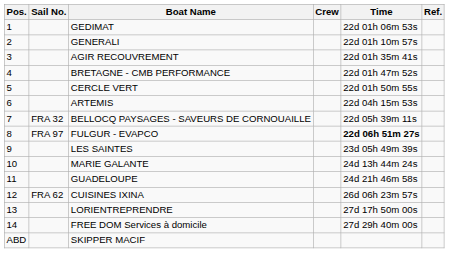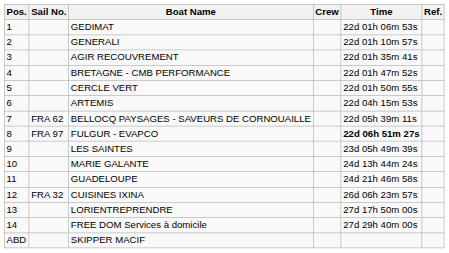BELLOCQ PAYSAGES - SAVEURS DE CORNOUAILLE | Sail No.: FRA 32 -> FRA 62
CUISINES IXINA | Sail No.: FRA 62 -> FRA 32
